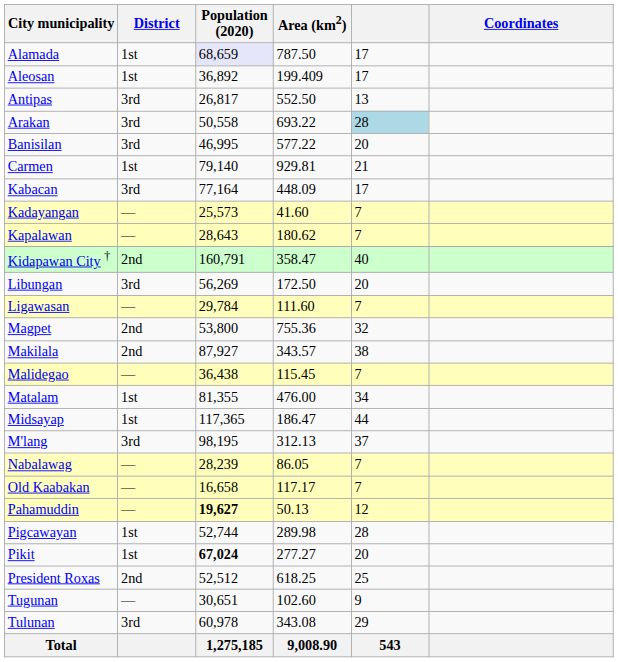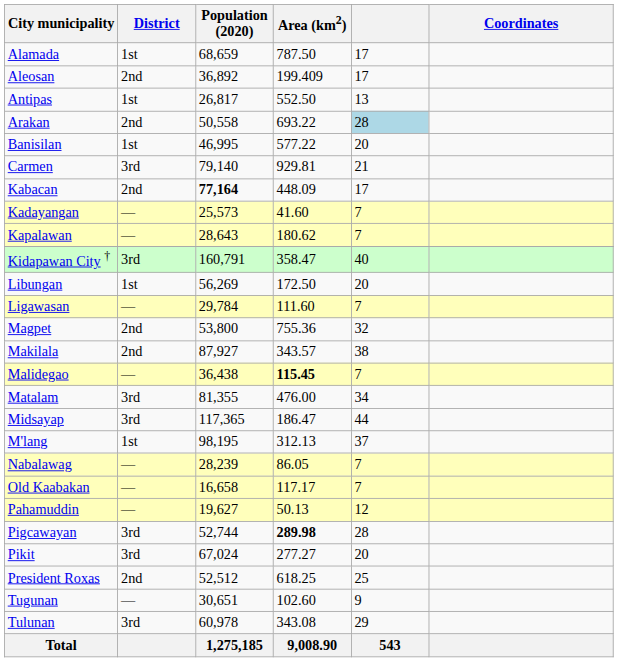Alamada | Population (2020): lavender background -> no background
Aleosan | District: 1st -> 2nd
Antipas | District: 3rd -> 1st
Arakan | District: 3rd -> 2nd
Banisilan | District: 3rd -> 1st
Carmen | District: 1st -> 3rd
Kabacan | District: 3rd -> 2nd
Kabacan | Population (2020): normal -> bold
Kidapawan City † | District: 2nd -> 3rd
Libungan | District: 3rd -> 1st
Malidegao | Area (km2): normal -> bold
Matalam | District: 1st -> 3rd
Midsayap | District: 1st -> 3rd
M'lang | District: 3rd -> 1st
Pahamuddin | Population (2020): bold -> normal
Pigcawayan | District: 1st -> 3rd
Pigcawayan | Area (km2): normal -> bold
Pikit | District: 1st -> 3rd
Pikit | Population (2020): bold -> normal
